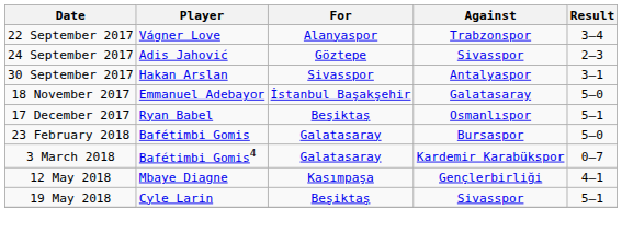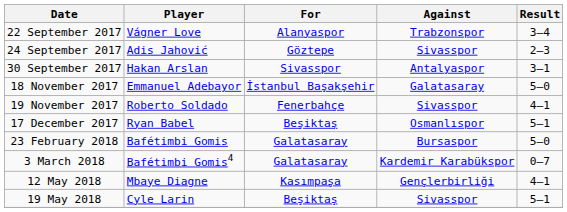+ row: 19 November 2017 | Roberto Soldado | Fenerbahçe | Sivasspor | 4–1
